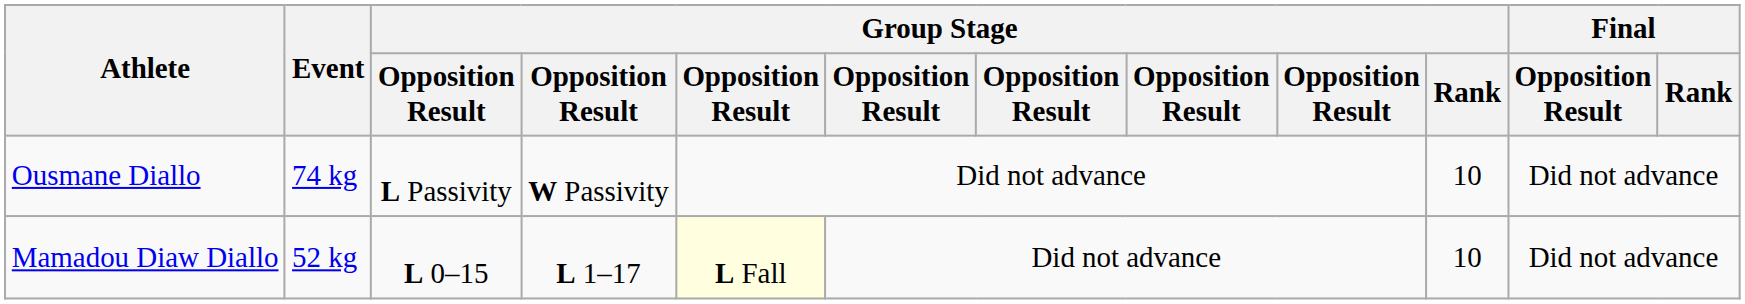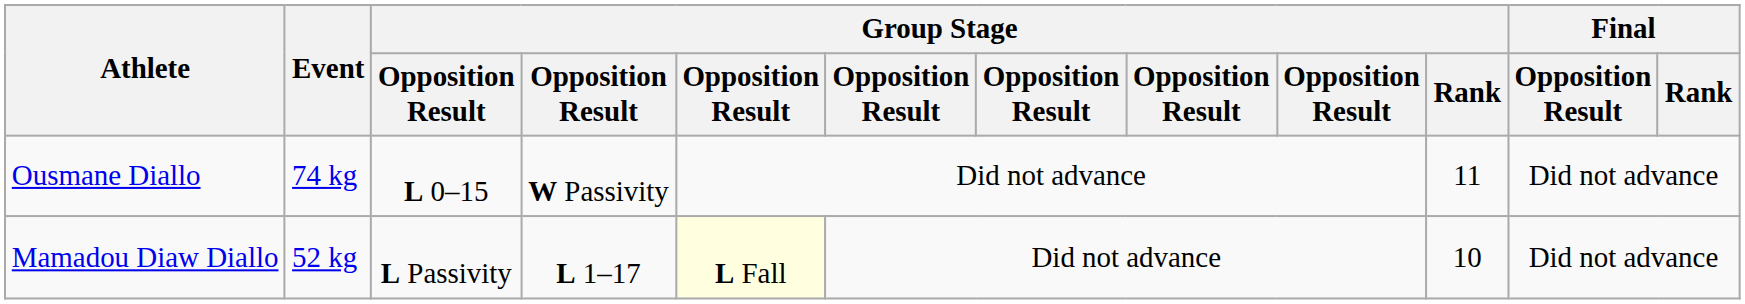Ousmane Diallo | column 3: L Passivity -> L 0–15
Ousmane Diallo | Group Stage / Rank: 10 -> 11
Mamadou Diaw Diallo | column 3: L 0–15 -> L Passivity
